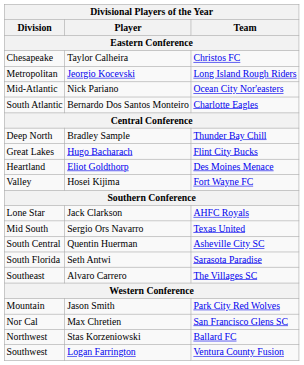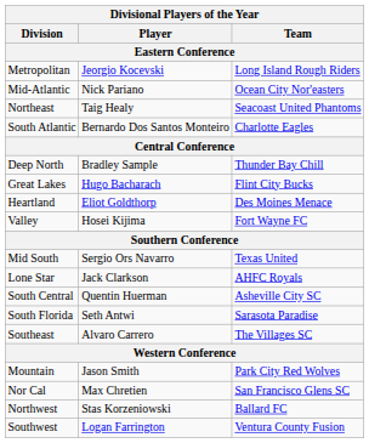- row: Chesapeake | Taylor Calheira | Christos FC
+ row: Northeast | Taig Healy | Seacoast United Phantoms
rows swapped: Lone Star <-> Mid South
